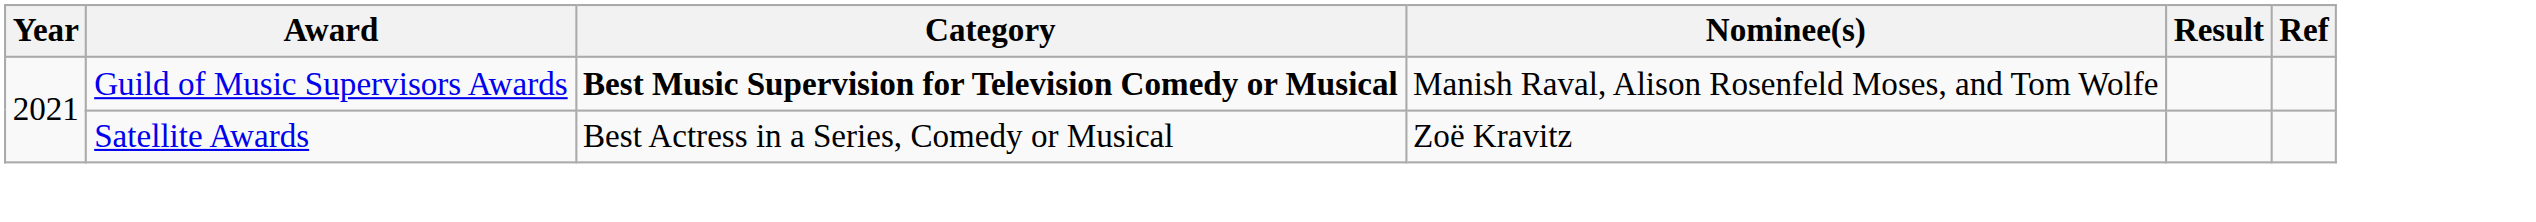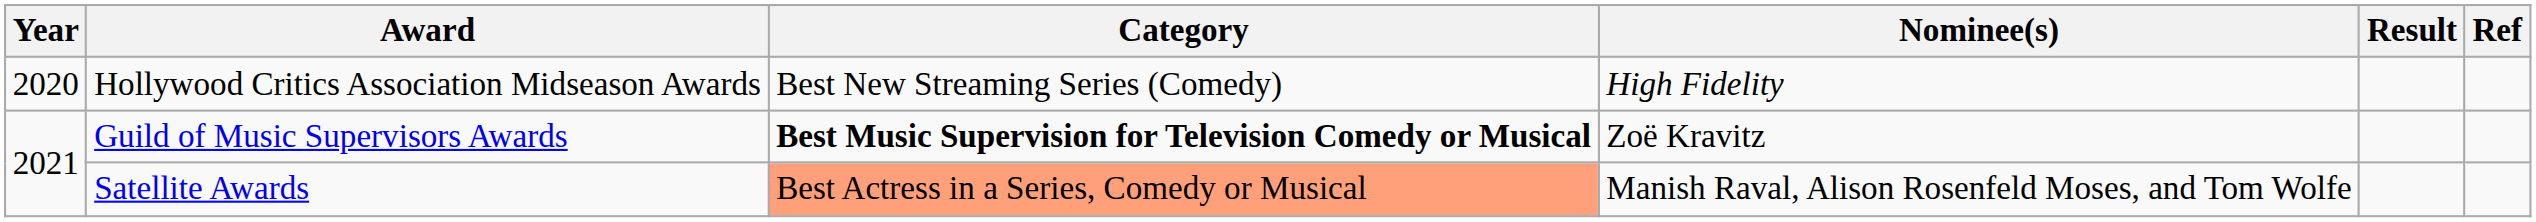+ row: 2020 | Hollywood Critics Association Midseason Awards | Best New Streaming Series (Comedy) | High Fidelity
Guild of Music Supervisors Awards | Nominee(s): Manish Raval, Alison Rosenfeld Moses, and Tom Wolfe -> Zoë Kravitz
Satellite Awards | Category: no background -> lightsalmon background
Satellite Awards | Nominee(s): Zoë Kravitz -> Manish Raval, Alison Rosenfeld Moses, and Tom Wolfe
